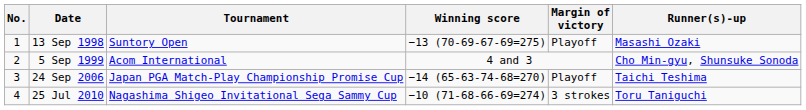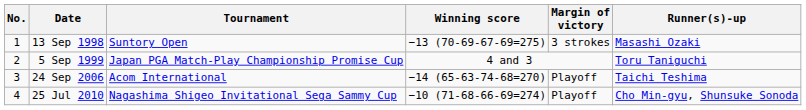13 Sep 1998 | Margin of victory: Playoff -> 3 strokes
5 Sep 1999 | Tournament: Acom International -> Japan PGA Match-Play Championship Promise Cup
5 Sep 1999 | Runner(s)-up: Cho Min-gyu, Shunsuke Sonoda -> Toru Taniguchi
24 Sep 2006 | Tournament: Japan PGA Match-Play Championship Promise Cup -> Acom International
25 Jul 2010 | Margin of victory: 3 strokes -> Playoff
25 Jul 2010 | Runner(s)-up: Toru Taniguchi -> Cho Min-gyu, Shunsuke Sonoda
